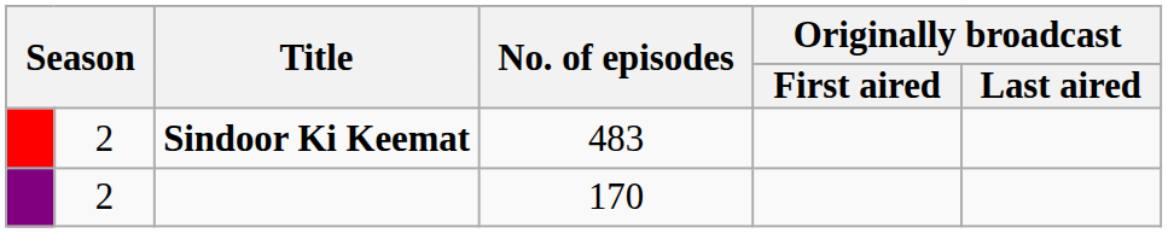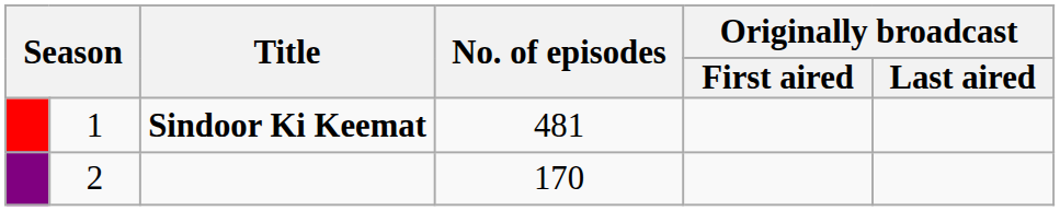Sindoor Ki Keemat | column 2: 2 -> 1
Sindoor Ki Keemat | No. of episodes: 483 -> 481
